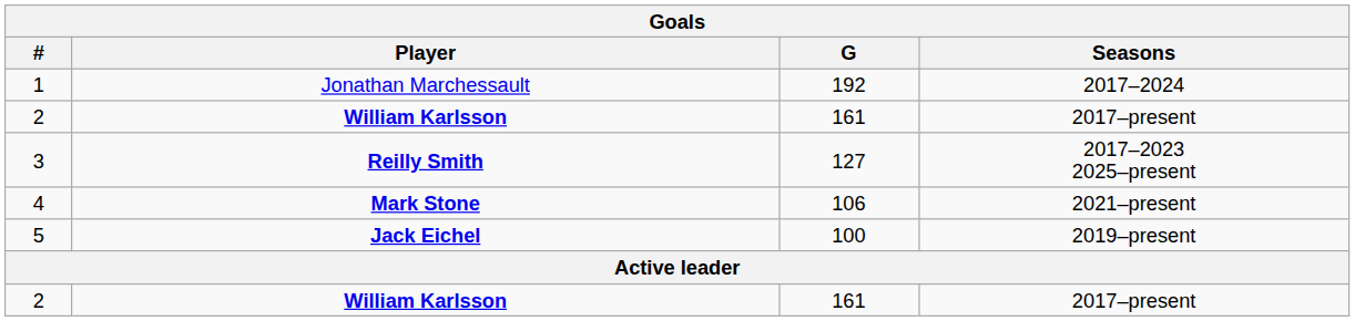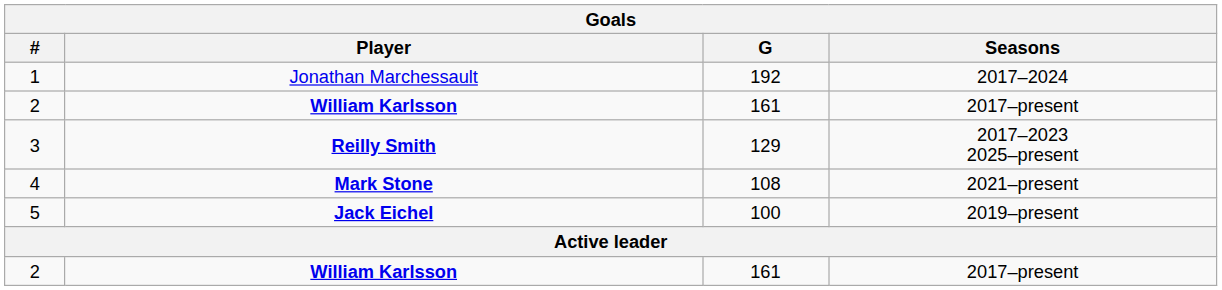3 | G: 127 -> 129
4 | G: 106 -> 108
